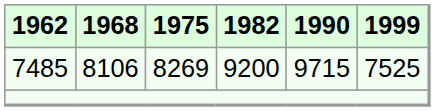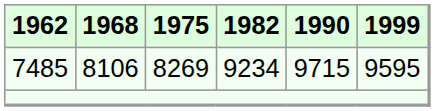7485 | 1982: 9200 -> 9234
7485 | 1999: 7525 -> 9595
